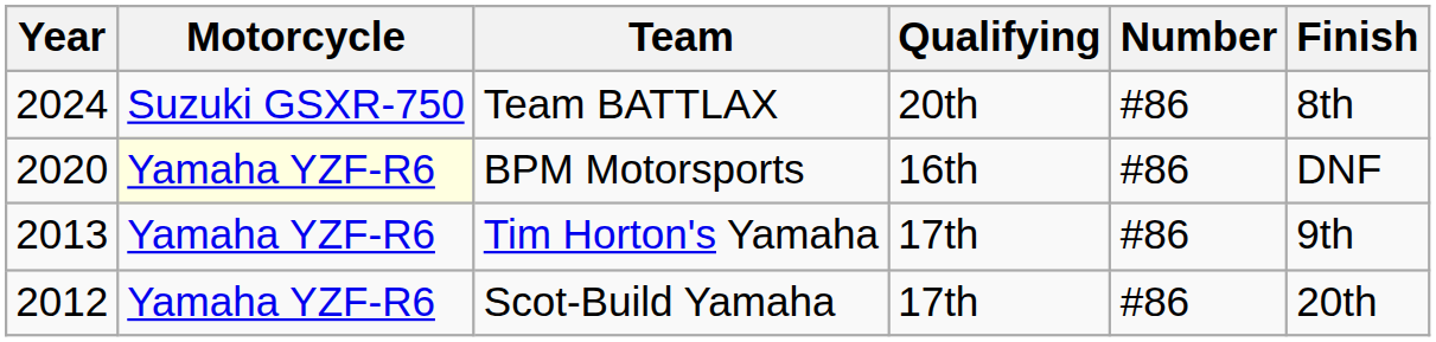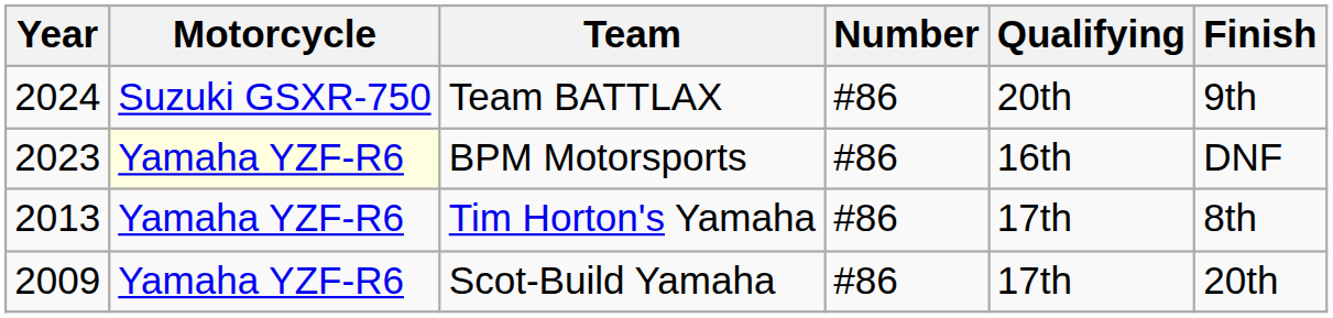columns swapped: Number <-> Qualifying
Team BATTLAX | Finish: 8th -> 9th
BPM Motorsports | Year: 2020 -> 2023
Tim Horton's Yamaha | Finish: 9th -> 8th
Scot-Build Yamaha | Year: 2012 -> 2009
